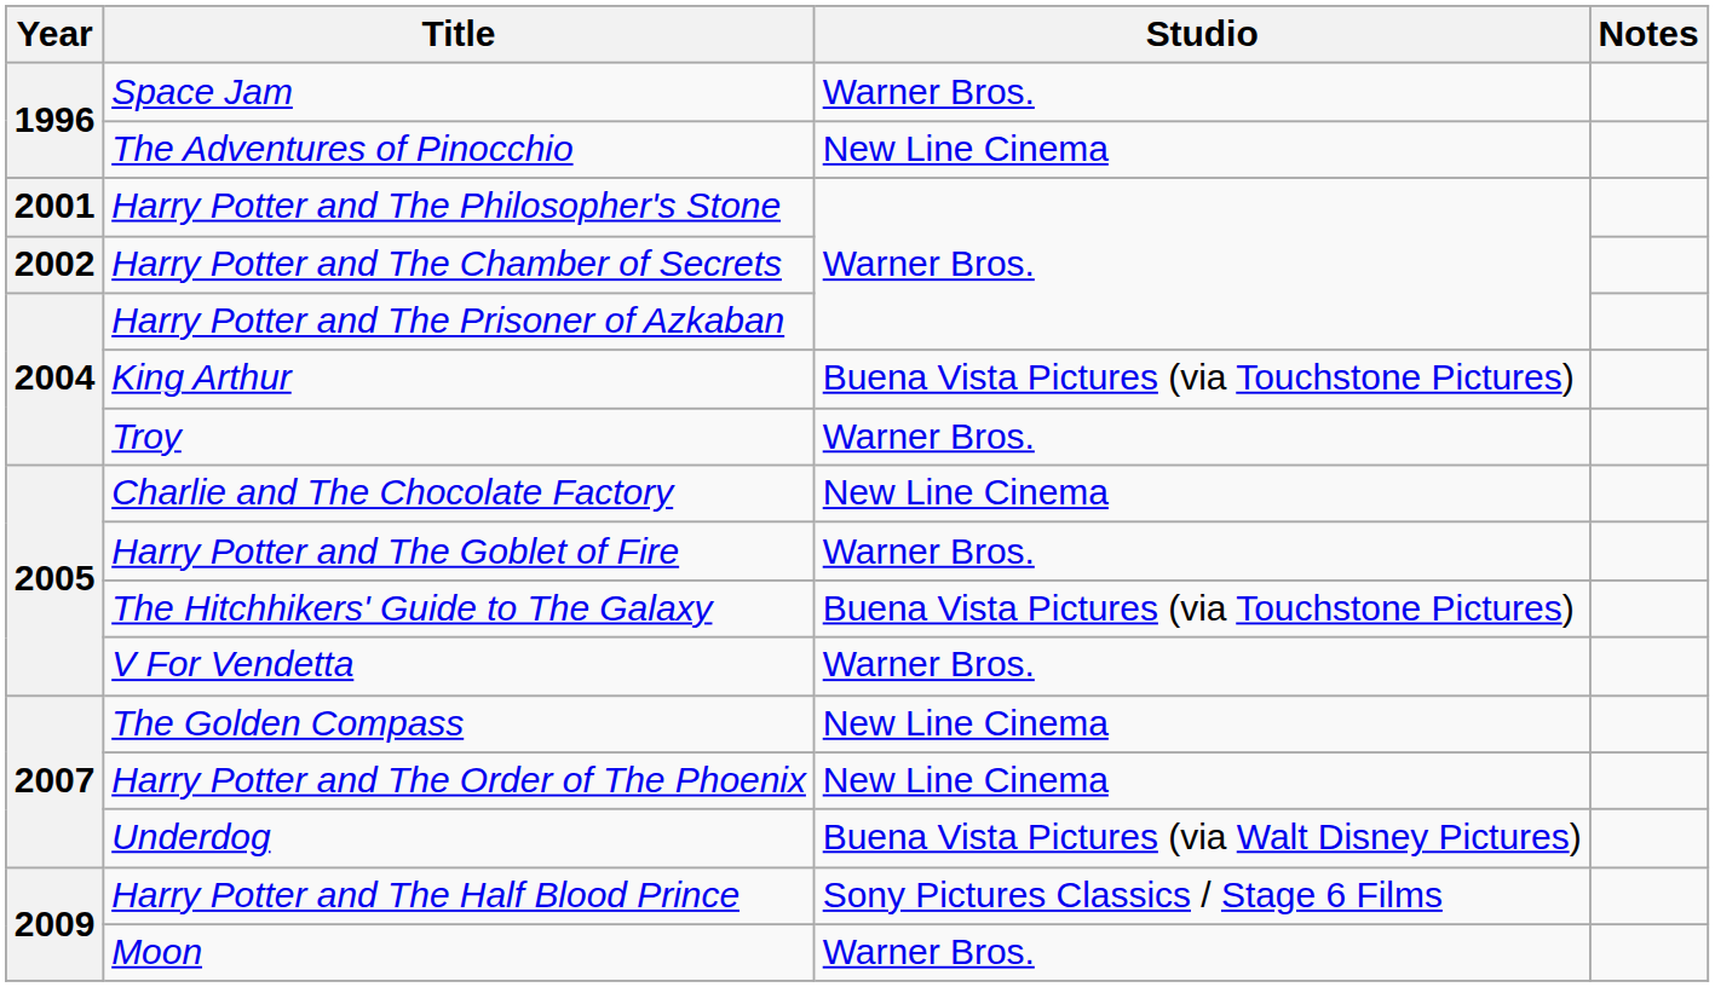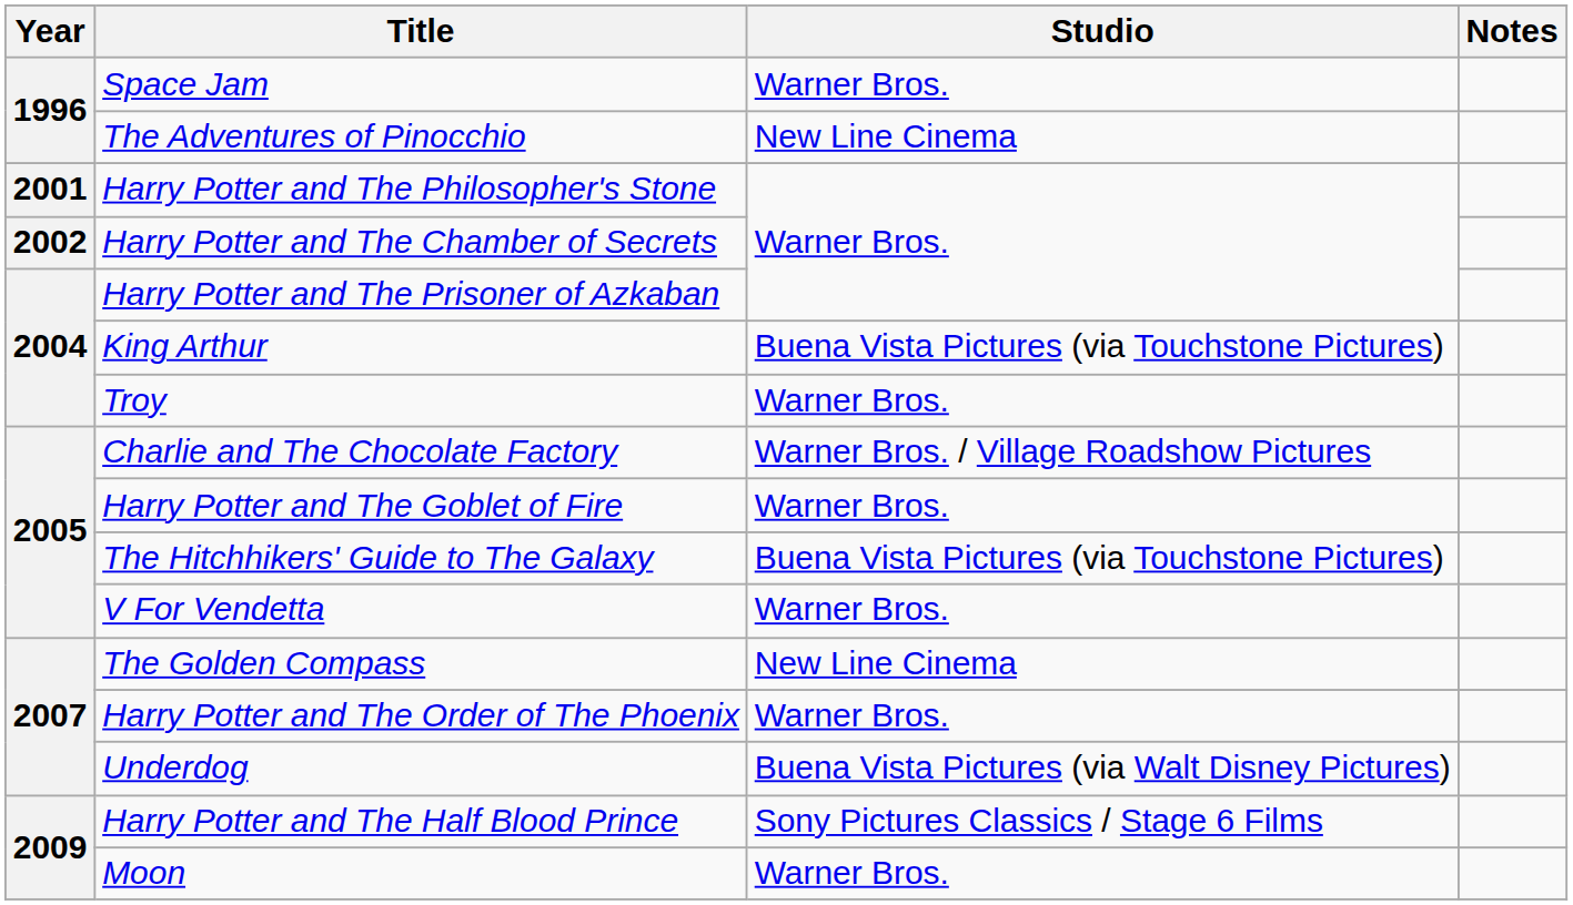Charlie and The Chocolate Factory | Studio: New Line Cinema -> Warner Bros. / Village Roadshow Pictures
Harry Potter and The Order of The Phoenix | Studio: New Line Cinema -> Warner Bros.
